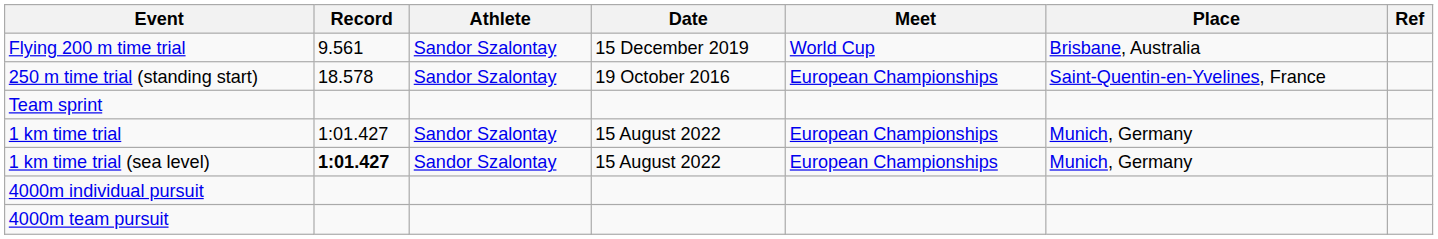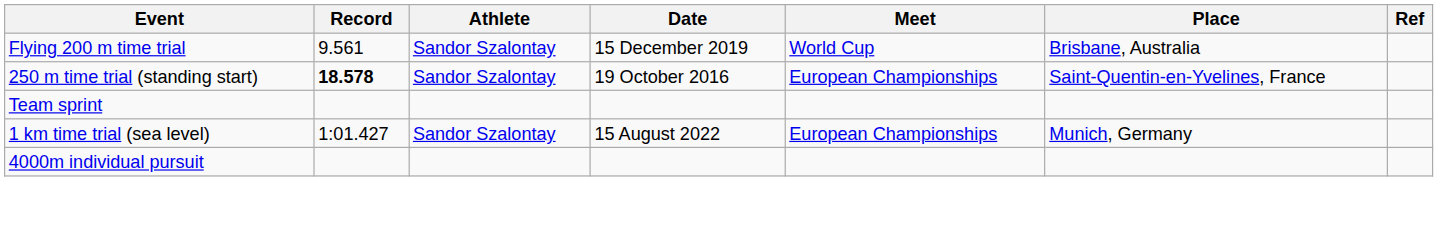250 m time trial (standing start) | Record: normal -> bold
- row: 1 km time trial | 1:01.427 | Sandor Szalontay | 15 August 2022 | European Championships | Munich, Germany
1 km time trial (sea level) | Record: bold -> normal
- row: 4000m team pursuit
